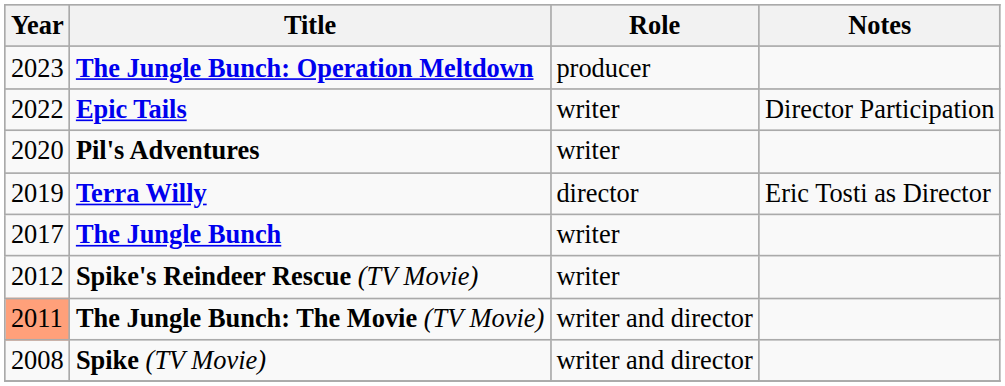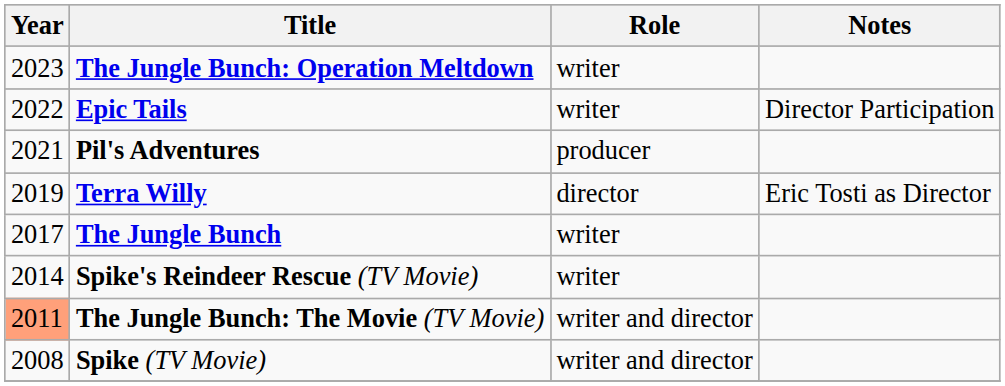The Jungle Bunch: Operation Meltdown | Role: producer -> writer
Pil's Adventures | Year: 2020 -> 2021
Pil's Adventures | Role: writer -> producer
Spike's Reindeer Rescue (TV Movie) | Year: 2012 -> 2014
